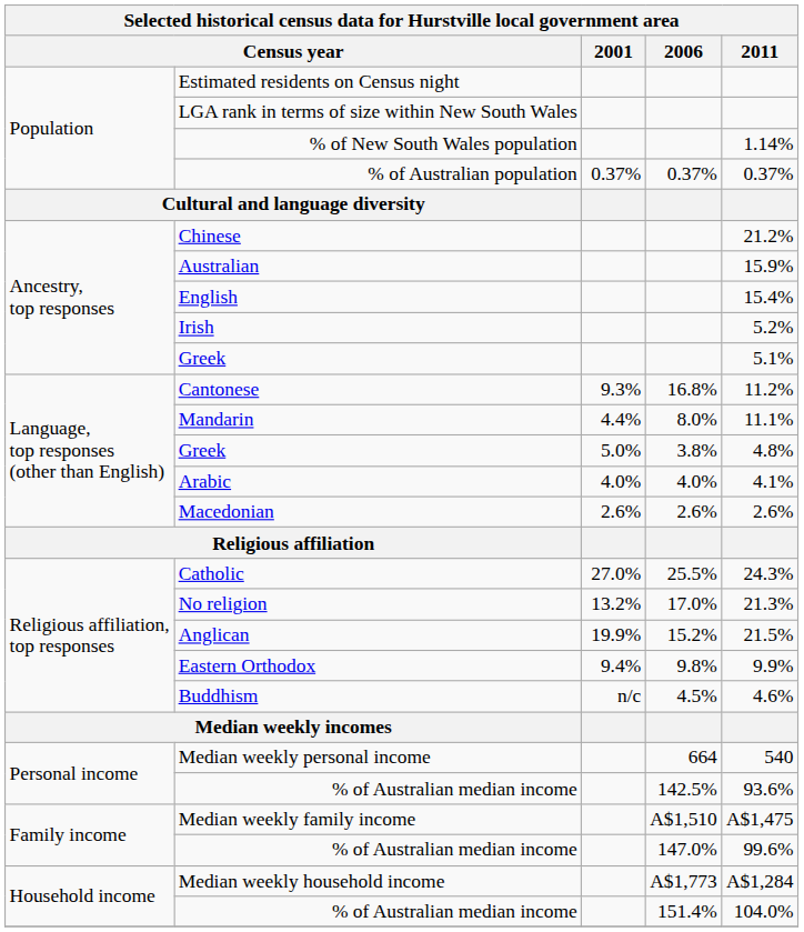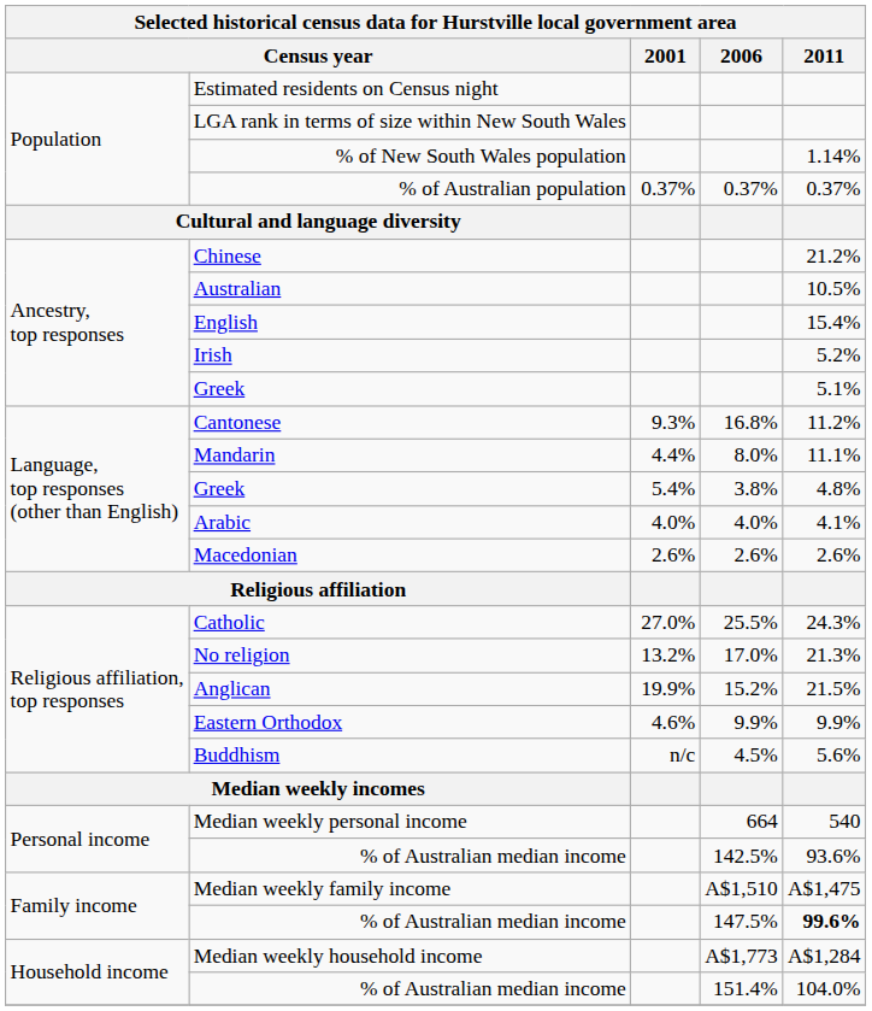Australian | 2011: 15.9% -> 10.5%
Language, top responses (other than English) / Greek | 2001: 5.0% -> 5.4%
Eastern Orthodox | 2001: 9.4% -> 4.6%
Eastern Orthodox | 2006: 9.8% -> 9.9%
Buddhism | 2011: 4.6% -> 5.6%
Family income / % of Australian median income | 2006: 147.0% -> 147.5%
Family income / % of Australian median income | 2011: normal -> bold
